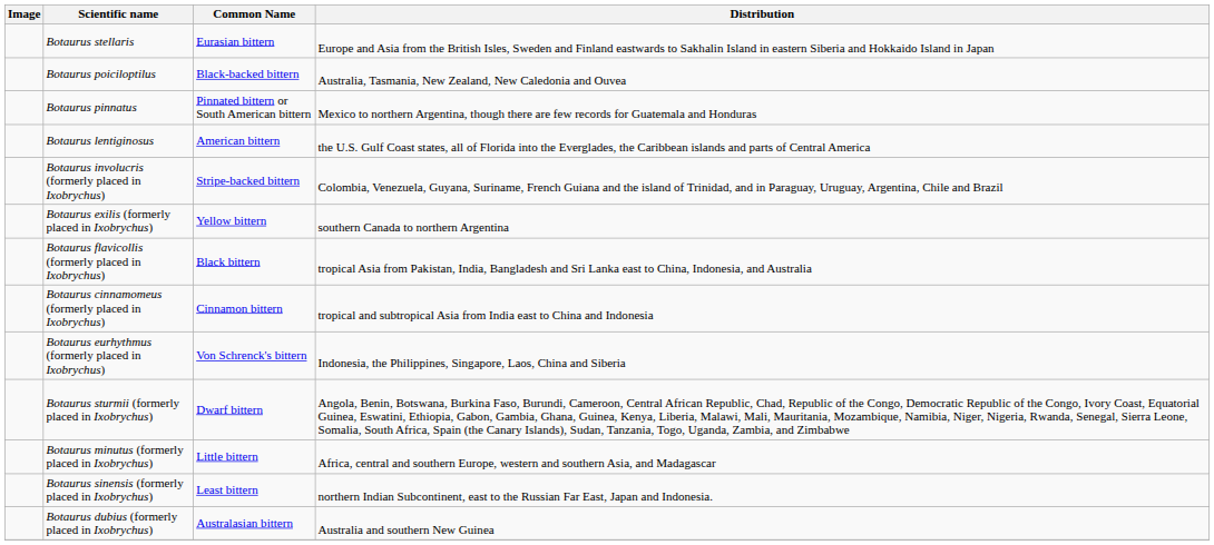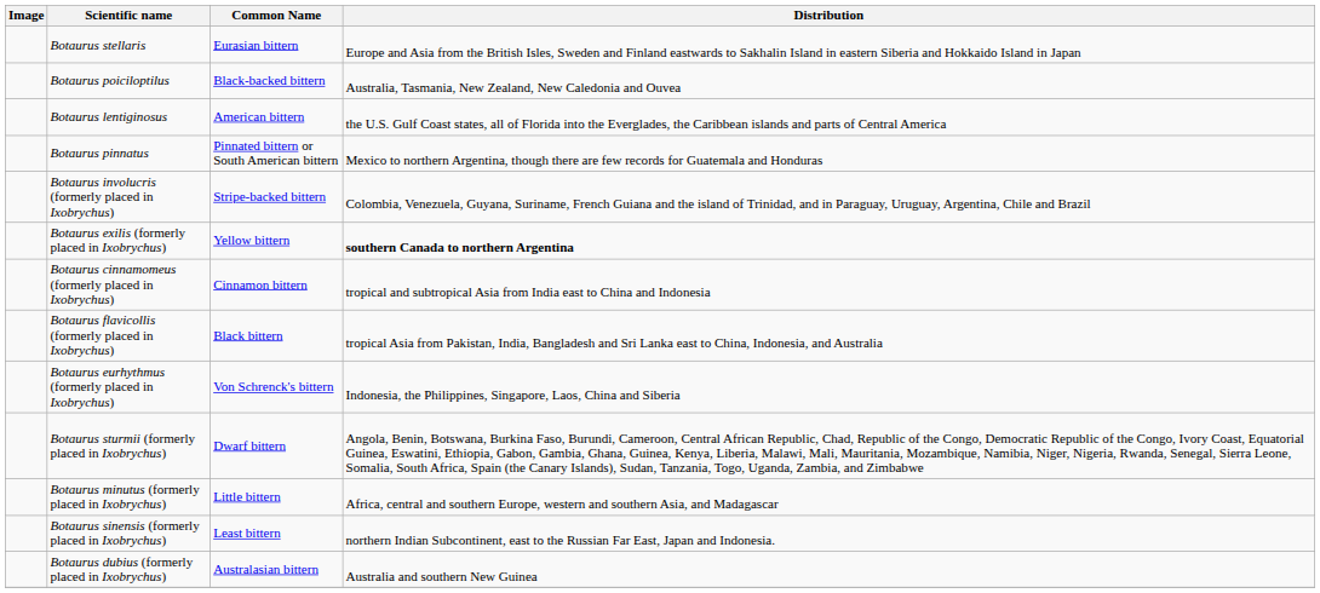rows swapped: Botaurus lentiginosus <-> Botaurus pinnatus
Botaurus exilis (formerly placed in Ixobrychus) | Distribution: normal -> bold
rows swapped: Botaurus flavicollis (formerly placed in Ixobrychus) <-> Botaurus cinnamomeus (formerly placed in Ixobrychus)
